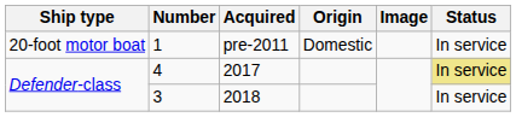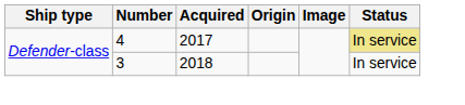- row: 20-foot motor boat | 1 | pre-2011 | Domestic | In service
